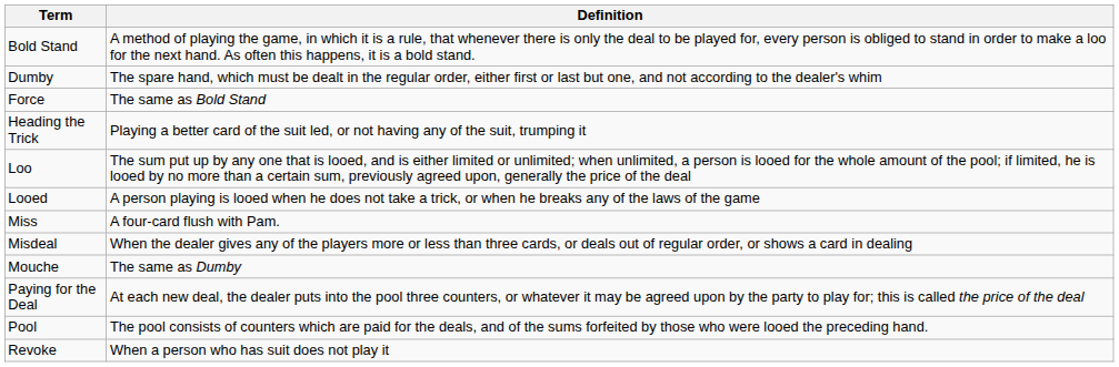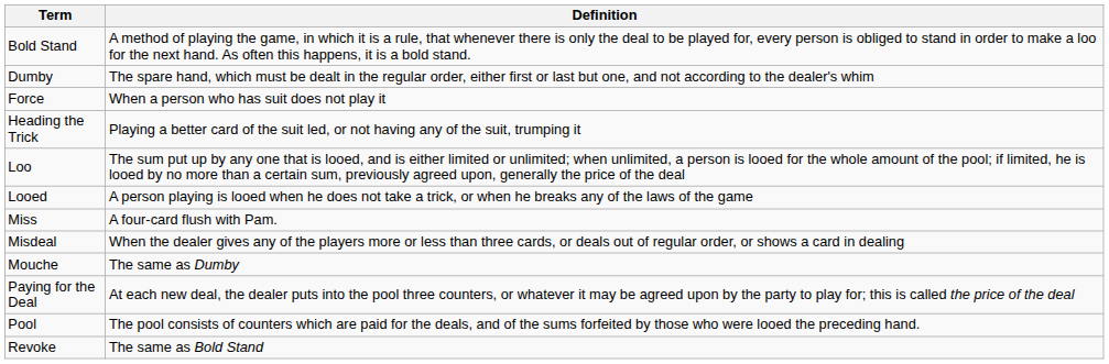Force | Definition: The same as Bold Stand -> When a person who has suit does not play it
Revoke | Definition: When a person who has suit does not play it -> The same as Bold Stand
